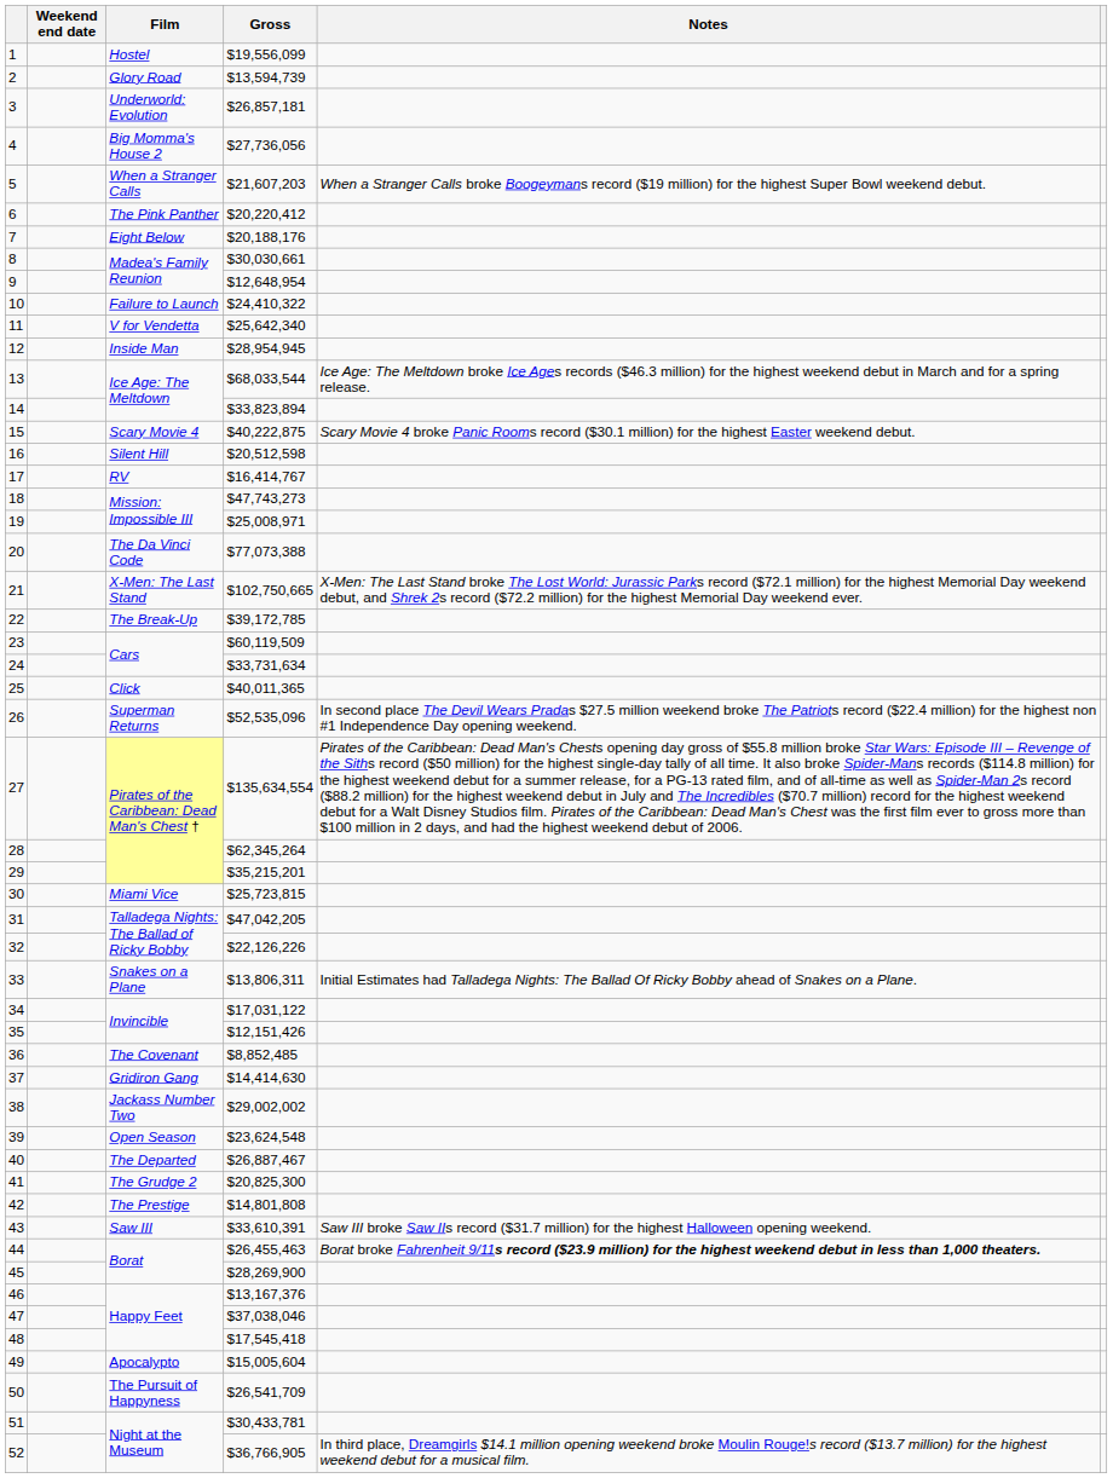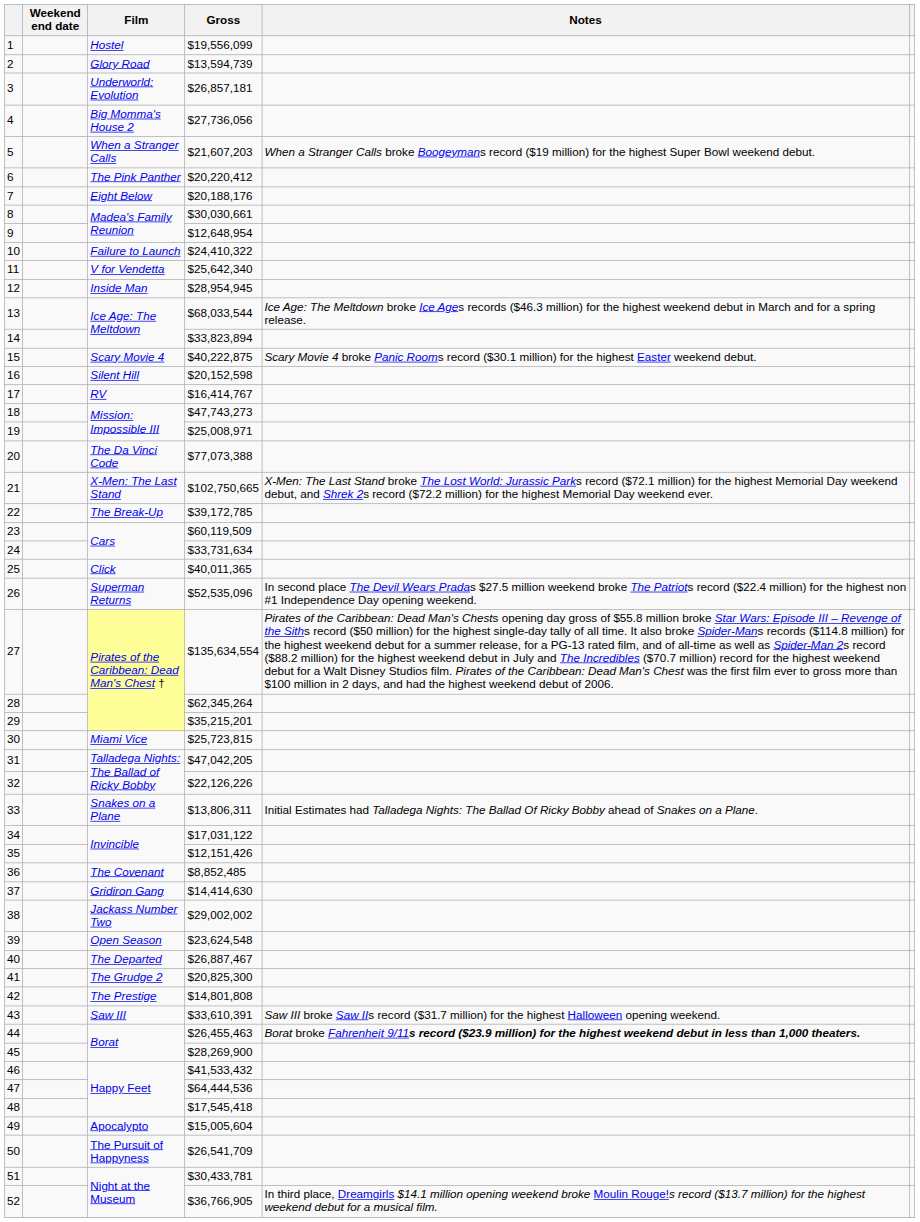16 | Gross: $20,512,598 -> $20,152,598
46 | Gross: $13,167,376 -> $41,533,432
47 | Gross: $37,038,046 -> $64,444,536
